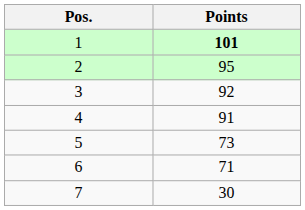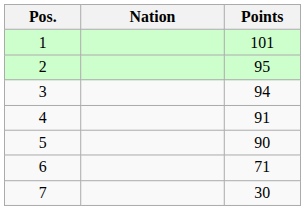+ column: Nation
1 | Points: bold -> normal
3 | Points: 92 -> 94
5 | Points: 73 -> 90
